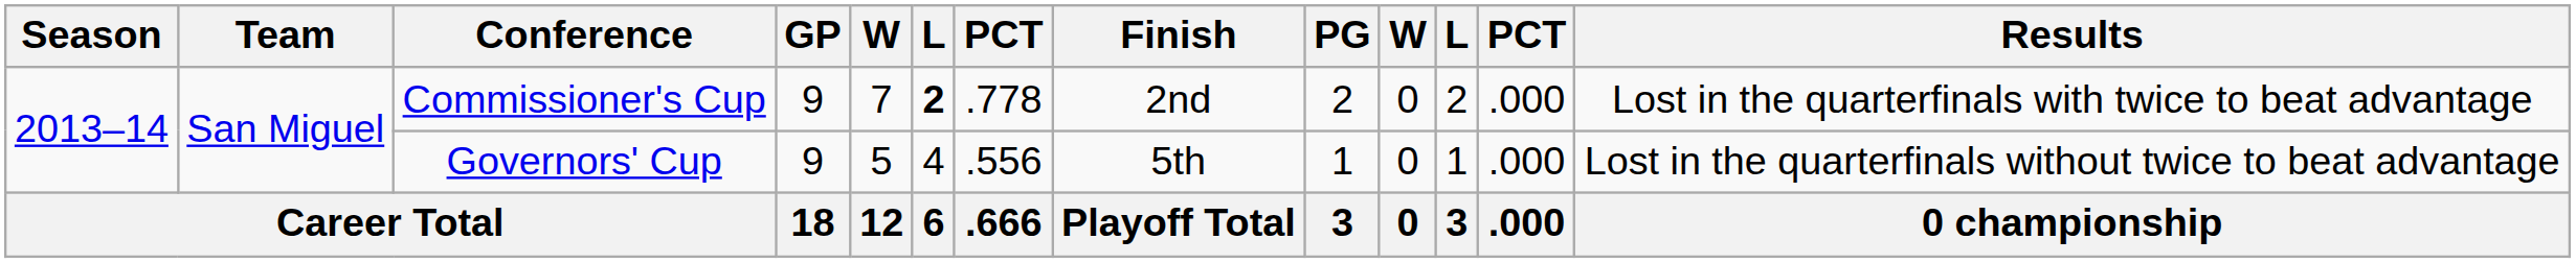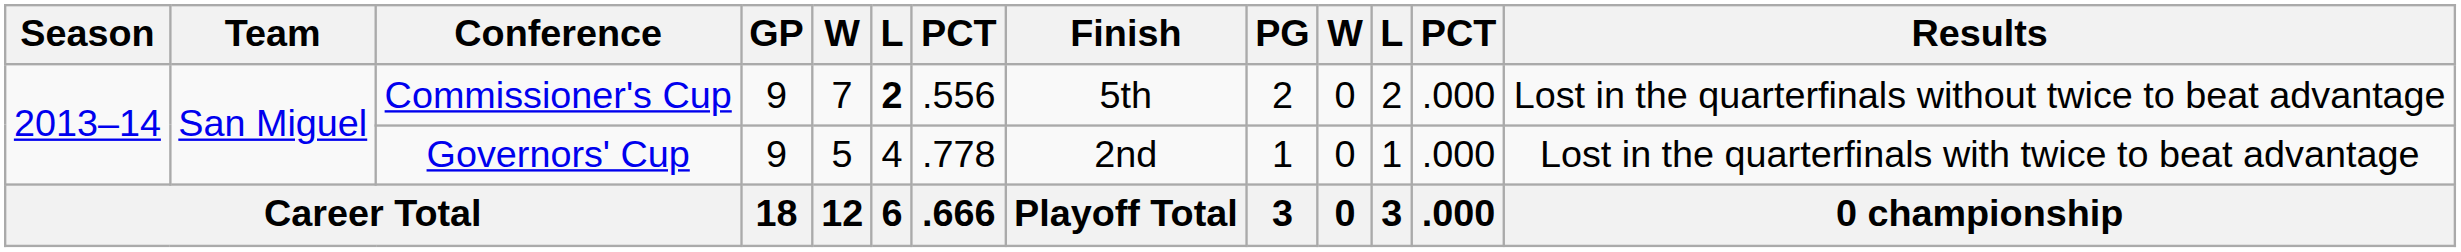Commissioner's Cup | column 7: .778 -> .556
Commissioner's Cup | Finish: 2nd -> 5th
Commissioner's Cup | Results: Lost in the quarterfinals with twice to beat advantage -> Lost in the quarterfinals without twice to beat advantage
Governors' Cup | column 7: .556 -> .778
Governors' Cup | Finish: 5th -> 2nd
Governors' Cup | Results: Lost in the quarterfinals without twice to beat advantage -> Lost in the quarterfinals with twice to beat advantage
